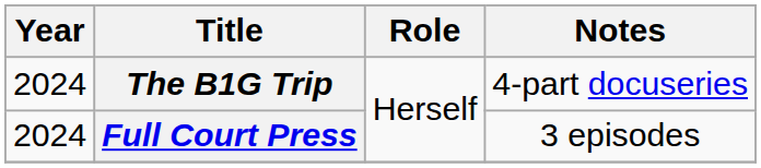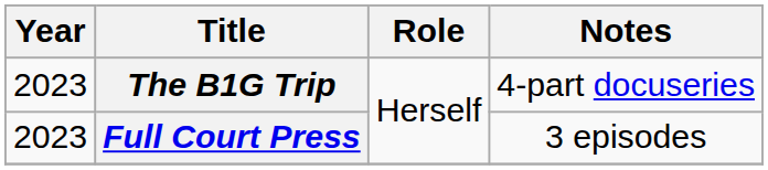The B1G Trip | Year: 2024 -> 2023
Full Court Press | Year: 2024 -> 2023
